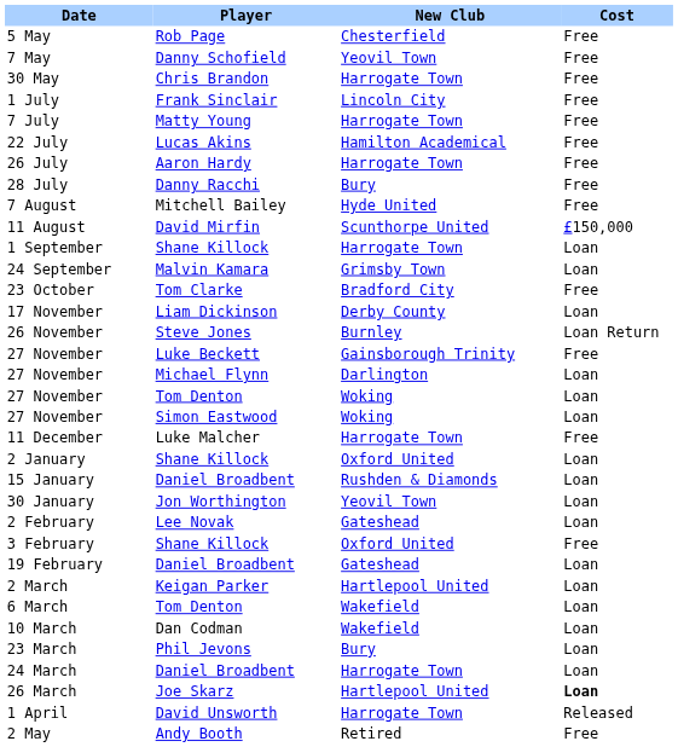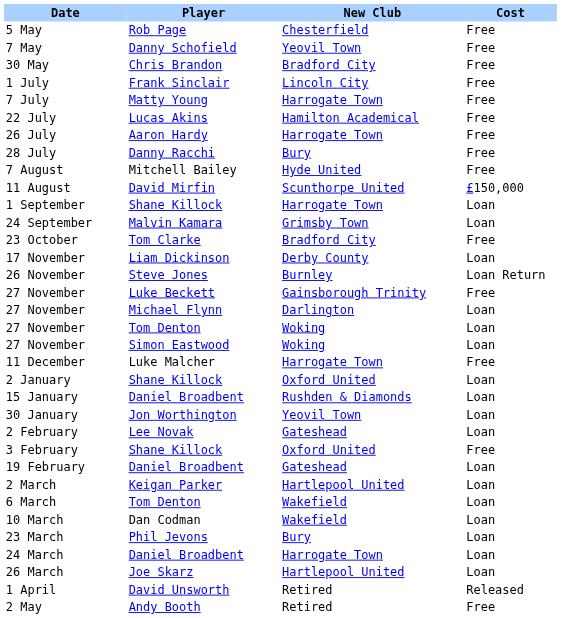30 May | New Club: Harrogate Town -> Bradford City
26 March | Cost: bold -> normal
1 April | New Club: Harrogate Town -> Retired
